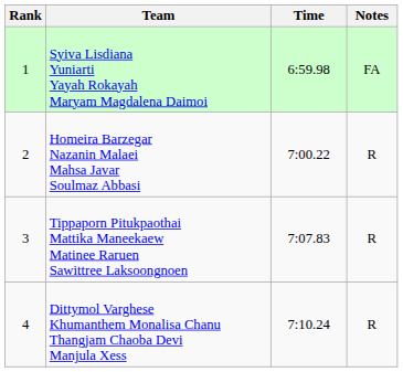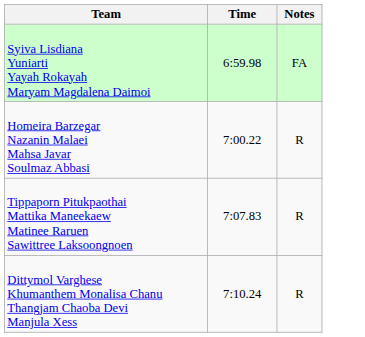- column: Rank | 1 | 2 | 3 | 4
